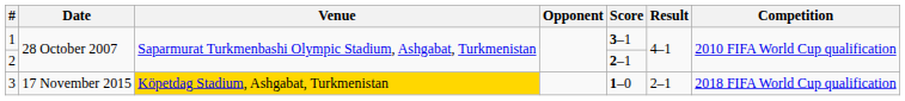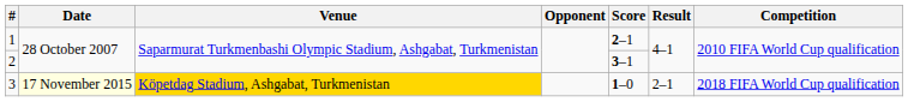1 | Score: 3–1 -> 2–1
2 | Score: 2–1 -> 3–1
3 | Date: no background -> lightyellow background
